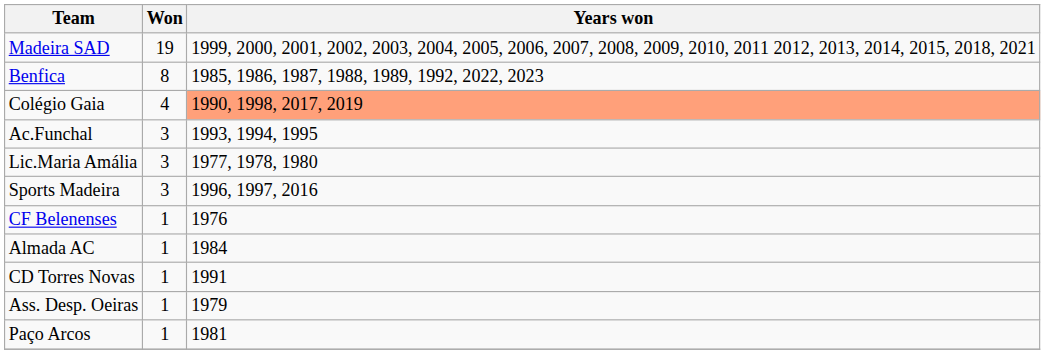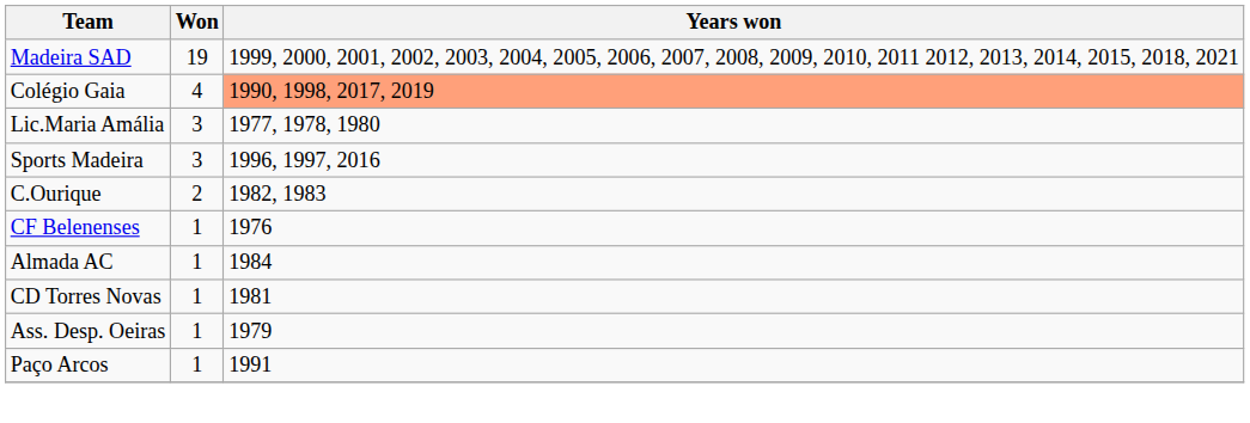- row: Benfica | 8 | 1985, 1986, 1987, 1988, 1989, 1992, 2022, 2023
- row: Ac.Funchal | 3 | 1993, 1994, 1995
+ row: C.Ourique | 2 | 1982, 1983
CD Torres Novas | Years won: 1991 -> 1981
Paço Arcos | Years won: 1981 -> 1991
